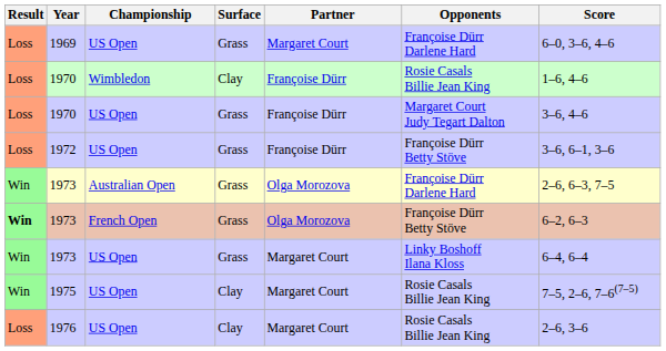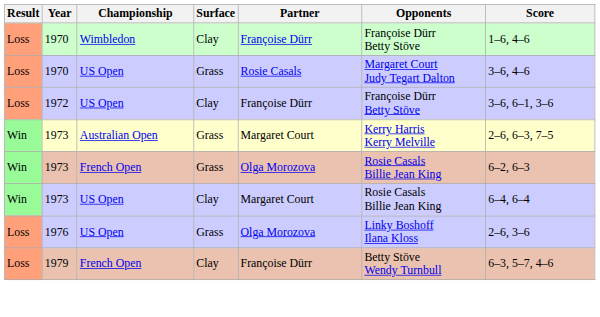- row: Loss | 1969 | US Open | Grass | Margaret Court | Françoise Dürr Darlene Hard | 6–0, 3–6, 4–6
1970 / Wimbledon | Opponents: Rosie Casals Billie Jean King -> Françoise Dürr Betty Stöve
1970 / US Open | Partner: Françoise Dürr -> Rosie Casals
1972 | Surface: Grass -> Clay
1973 / Australian Open | Partner: Olga Morozova -> Margaret Court
1973 / Australian Open | Opponents: Françoise Dürr Darlene Hard -> Kerry Harris Kerry Melville
1973 / French Open | Result: bold -> normal
1973 / French Open | Opponents: Françoise Dürr Betty Stöve -> Rosie Casals Billie Jean King
1973 / US Open | Surface: Grass -> Clay
1973 / US Open | Opponents: Linky Boshoff Ilana Kloss -> Rosie Casals Billie Jean King
- row: Win | 1975 | US Open | Clay | Margaret Court | Rosie Casals Billie Jean King | 7–5, 2–6, 7–6(7–5)
1976 | Surface: Clay -> Grass
1976 | Partner: Margaret Court -> Olga Morozova
1976 | Opponents: Rosie Casals Billie Jean King -> Linky Boshoff Ilana Kloss
+ row: Loss | 1979 | French Open | Clay | Françoise Dürr | Betty Stöve Wendy Turnbull | 6–3, 5–7, 4–6
